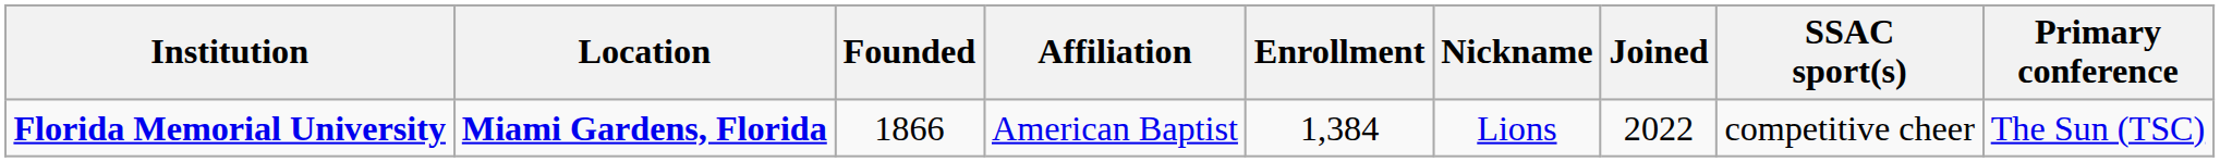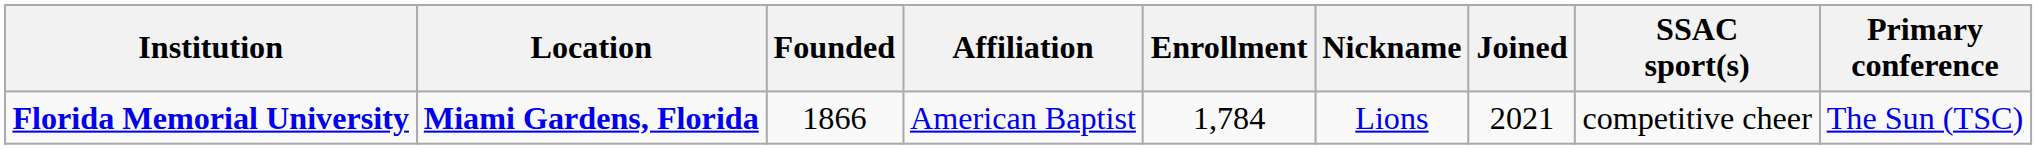Florida Memorial University | Enrollment: 1,384 -> 1,784
Florida Memorial University | Joined: 2022 -> 2021
